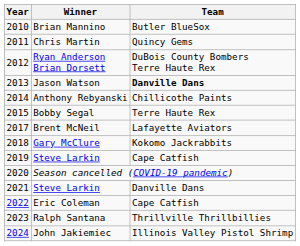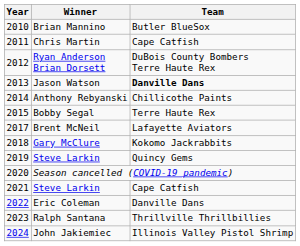Chris Martin | Team: Quincy Gems -> Cape Catfish
2019 / Steve Larkin | Team: Cape Catfish -> Quincy Gems
2021 / Steve Larkin | Team: Danville Dans -> Cape Catfish
Eric Coleman | Team: Cape Catfish -> Danville Dans
